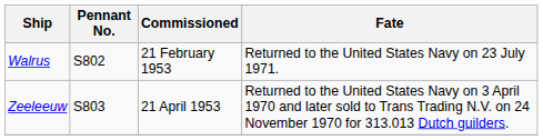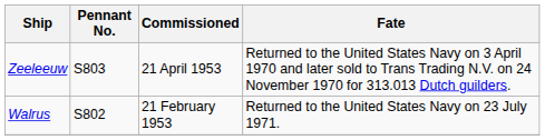rows swapped: Walrus <-> Zeeleeuw
